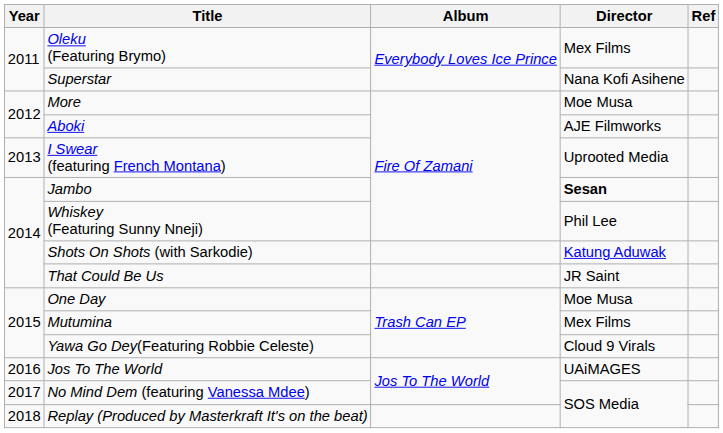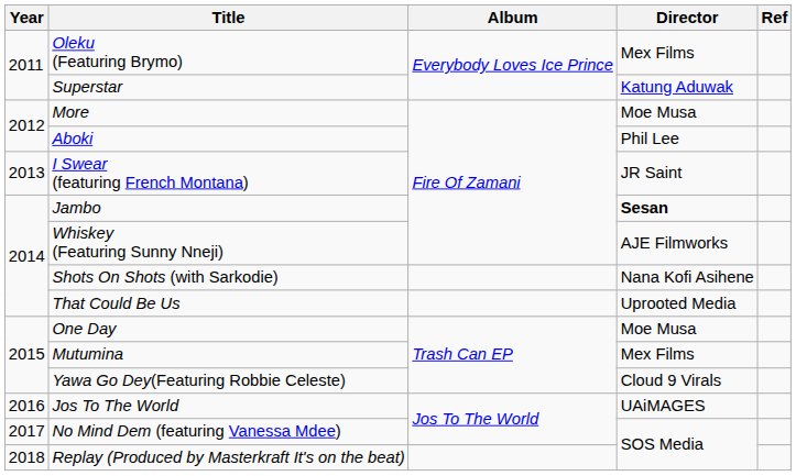Superstar | Director: Nana Kofi Asihene -> Katung Aduwak
Aboki | Director: AJE Filmworks -> Phil Lee
I Swear (featuring French Montana) | Director: Uprooted Media -> JR Saint
Whiskey (Featuring Sunny Nneji) | Director: Phil Lee -> AJE Filmworks
Shots On Shots (with Sarkodie) | Director: Katung Aduwak -> Nana Kofi Asihene
That Could Be Us | Director: JR Saint -> Uprooted Media
